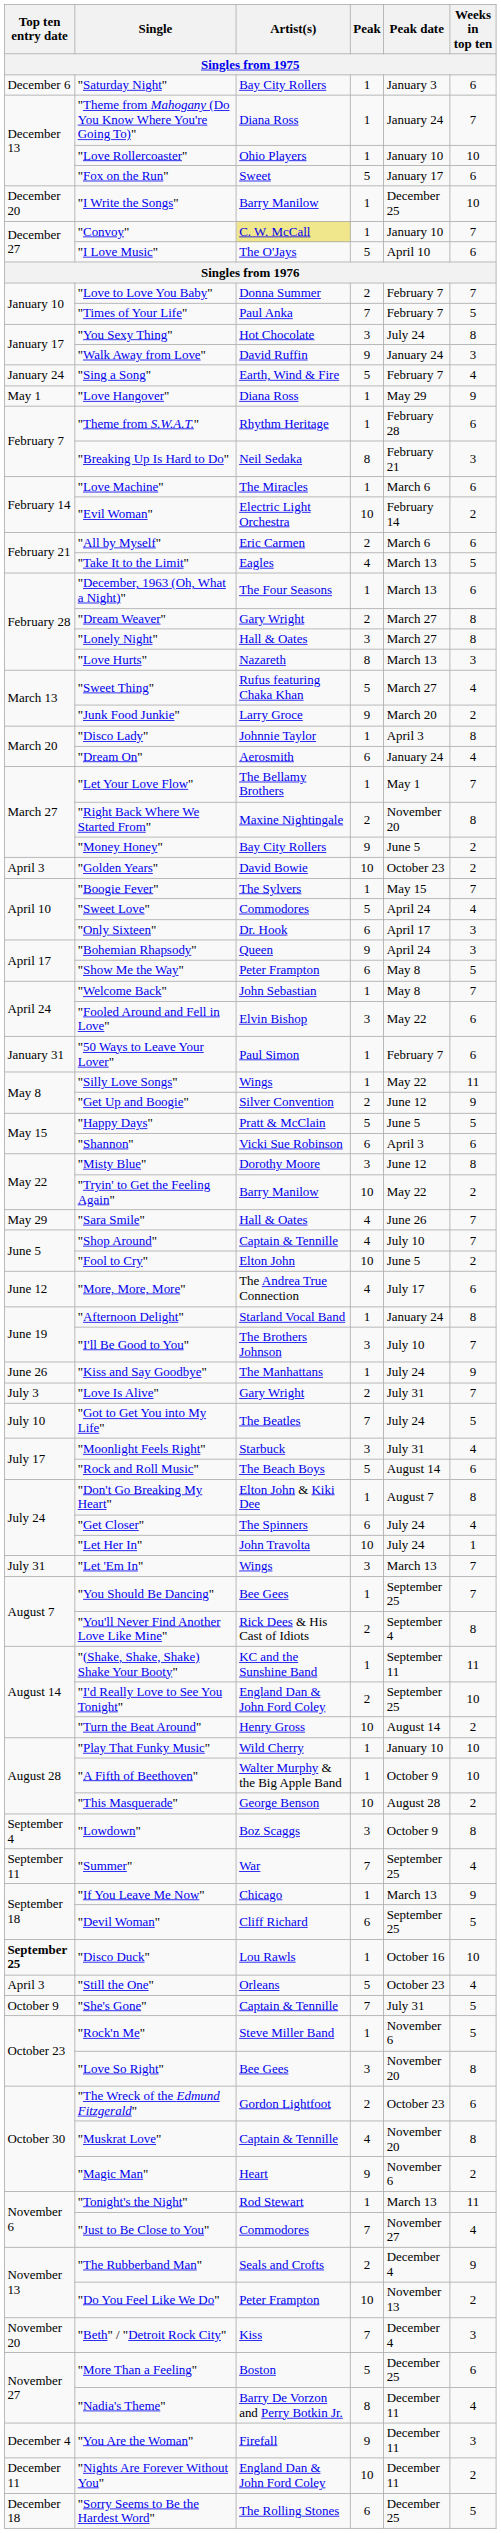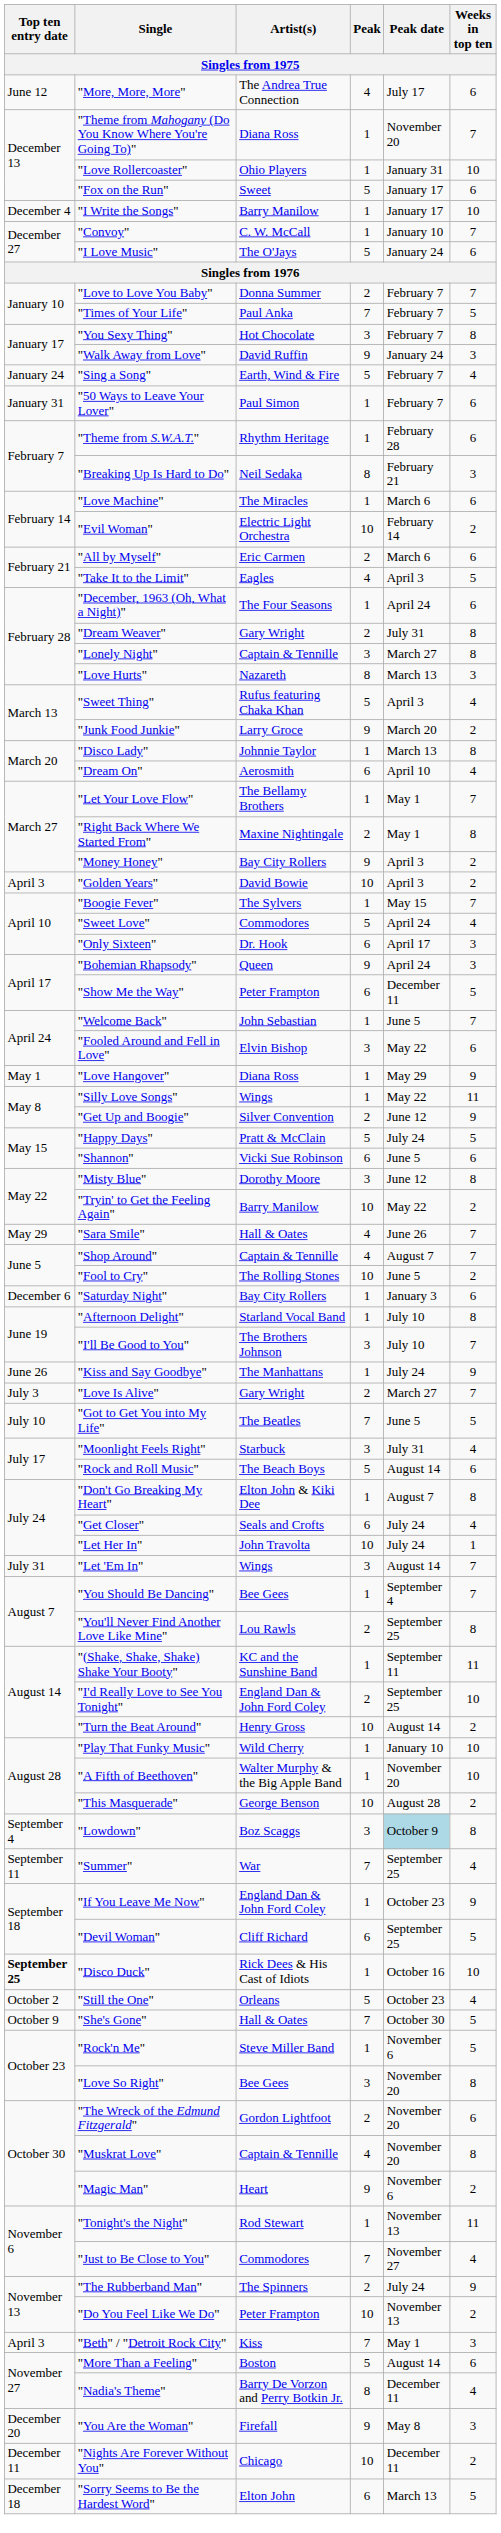rows swapped: "Saturday Night" <-> "More, More, More"
"Theme from Mahogany (Do You Know Where You're Going To)" | Peak date: January 24 -> November 20
"Love Rollercoaster" | Peak date: January 10 -> January 31
"I Write the Songs" | Top ten entry date: December 20 -> December 4
"I Write the Songs" | Peak date: December 25 -> January 17
"Convoy" | Artist(s): khaki background -> no background
"I Love Music" | Peak date: April 10 -> January 24
"You Sexy Thing" | Peak date: July 24 -> February 7
rows swapped: "50 Ways to Leave Your Lover" <-> "Love Hangover"
"Take It to the Limit" | Peak date: March 13 -> April 3
"December, 1963 (Oh, What a Night)" | Peak date: March 13 -> April 24
"Dream Weaver" | Peak date: March 27 -> July 31
"Lonely Night" | Artist(s): Hall & Oates -> Captain & Tennille
"Sweet Thing" | Peak date: March 27 -> April 3
"Disco Lady" | Peak date: April 3 -> March 13
"Dream On" | Peak date: January 24 -> April 10
"Right Back Where We Started From" | Peak date: November 20 -> May 1
"Money Honey" | Peak date: June 5 -> April 3
"Golden Years" | Peak date: October 23 -> April 3
"Show Me the Way" | Peak date: May 8 -> December 11
"Welcome Back" | Peak date: May 8 -> June 5
"Happy Days" | Peak date: June 5 -> July 24
"Shannon" | Peak date: April 3 -> June 5
"Shop Around" | Peak date: July 10 -> August 7
"Fool to Cry" | Artist(s): Elton John -> The Rolling Stones
"Afternoon Delight" | Peak date: January 24 -> July 10
"Love Is Alive" | Peak date: July 31 -> March 27
"Got to Get You into My Life" | Peak date: July 24 -> June 5
"Get Closer" | Artist(s): The Spinners -> Seals and Crofts
"Let 'Em In" | Peak date: March 13 -> August 14
"You Should Be Dancing" | Peak date: September 25 -> September 4
"You'll Never Find Another Love Like Mine" | Artist(s): Rick Dees & His Cast of Idiots -> Lou Rawls
"You'll Never Find Another Love Like Mine" | Peak date: September 4 -> September 25
"A Fifth of Beethoven" | Peak date: October 9 -> November 20
"Lowdown" | Peak date: no background -> lightblue background
"If You Leave Me Now" | Artist(s): Chicago -> England Dan & John Ford Coley
"If You Leave Me Now" | Peak date: March 13 -> October 23
"Disco Duck" | Artist(s): Lou Rawls -> Rick Dees & His Cast of Idiots
"Still the One" | Top ten entry date: April 3 -> October 2
"She's Gone" | Artist(s): Captain & Tennille -> Hall & Oates
"She's Gone" | Peak date: July 31 -> October 30
"The Wreck of the Edmund Fitzgerald" | Peak date: October 23 -> November 20
"Tonight's the Night" | Peak date: March 13 -> November 13
"The Rubberband Man" | Artist(s): Seals and Crofts -> The Spinners
"The Rubberband Man" | Peak date: December 4 -> July 24
"Beth" / "Detroit Rock City" | Top ten entry date: November 20 -> April 3
"Beth" / "Detroit Rock City" | Peak date: December 4 -> May 1
"More Than a Feeling" | Peak date: December 25 -> August 14
"You Are the Woman" | Top ten entry date: December 4 -> December 20
"You Are the Woman" | Peak date: December 11 -> May 8
"Nights Are Forever Without You" | Artist(s): England Dan & John Ford Coley -> Chicago
"Sorry Seems to Be the Hardest Word" | Artist(s): The Rolling Stones -> Elton John
"Sorry Seems to Be the Hardest Word" | Peak date: December 25 -> March 13
